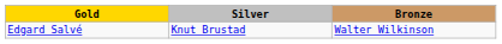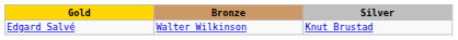columns swapped: Silver <-> Bronze
